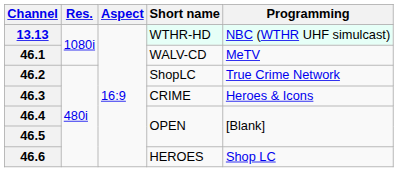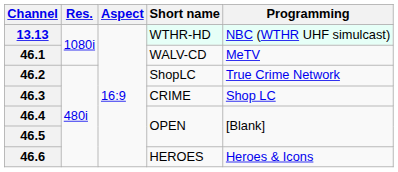46.3 | Programming: Heroes & Icons -> Shop LC
46.6 | Programming: Shop LC -> Heroes & Icons
